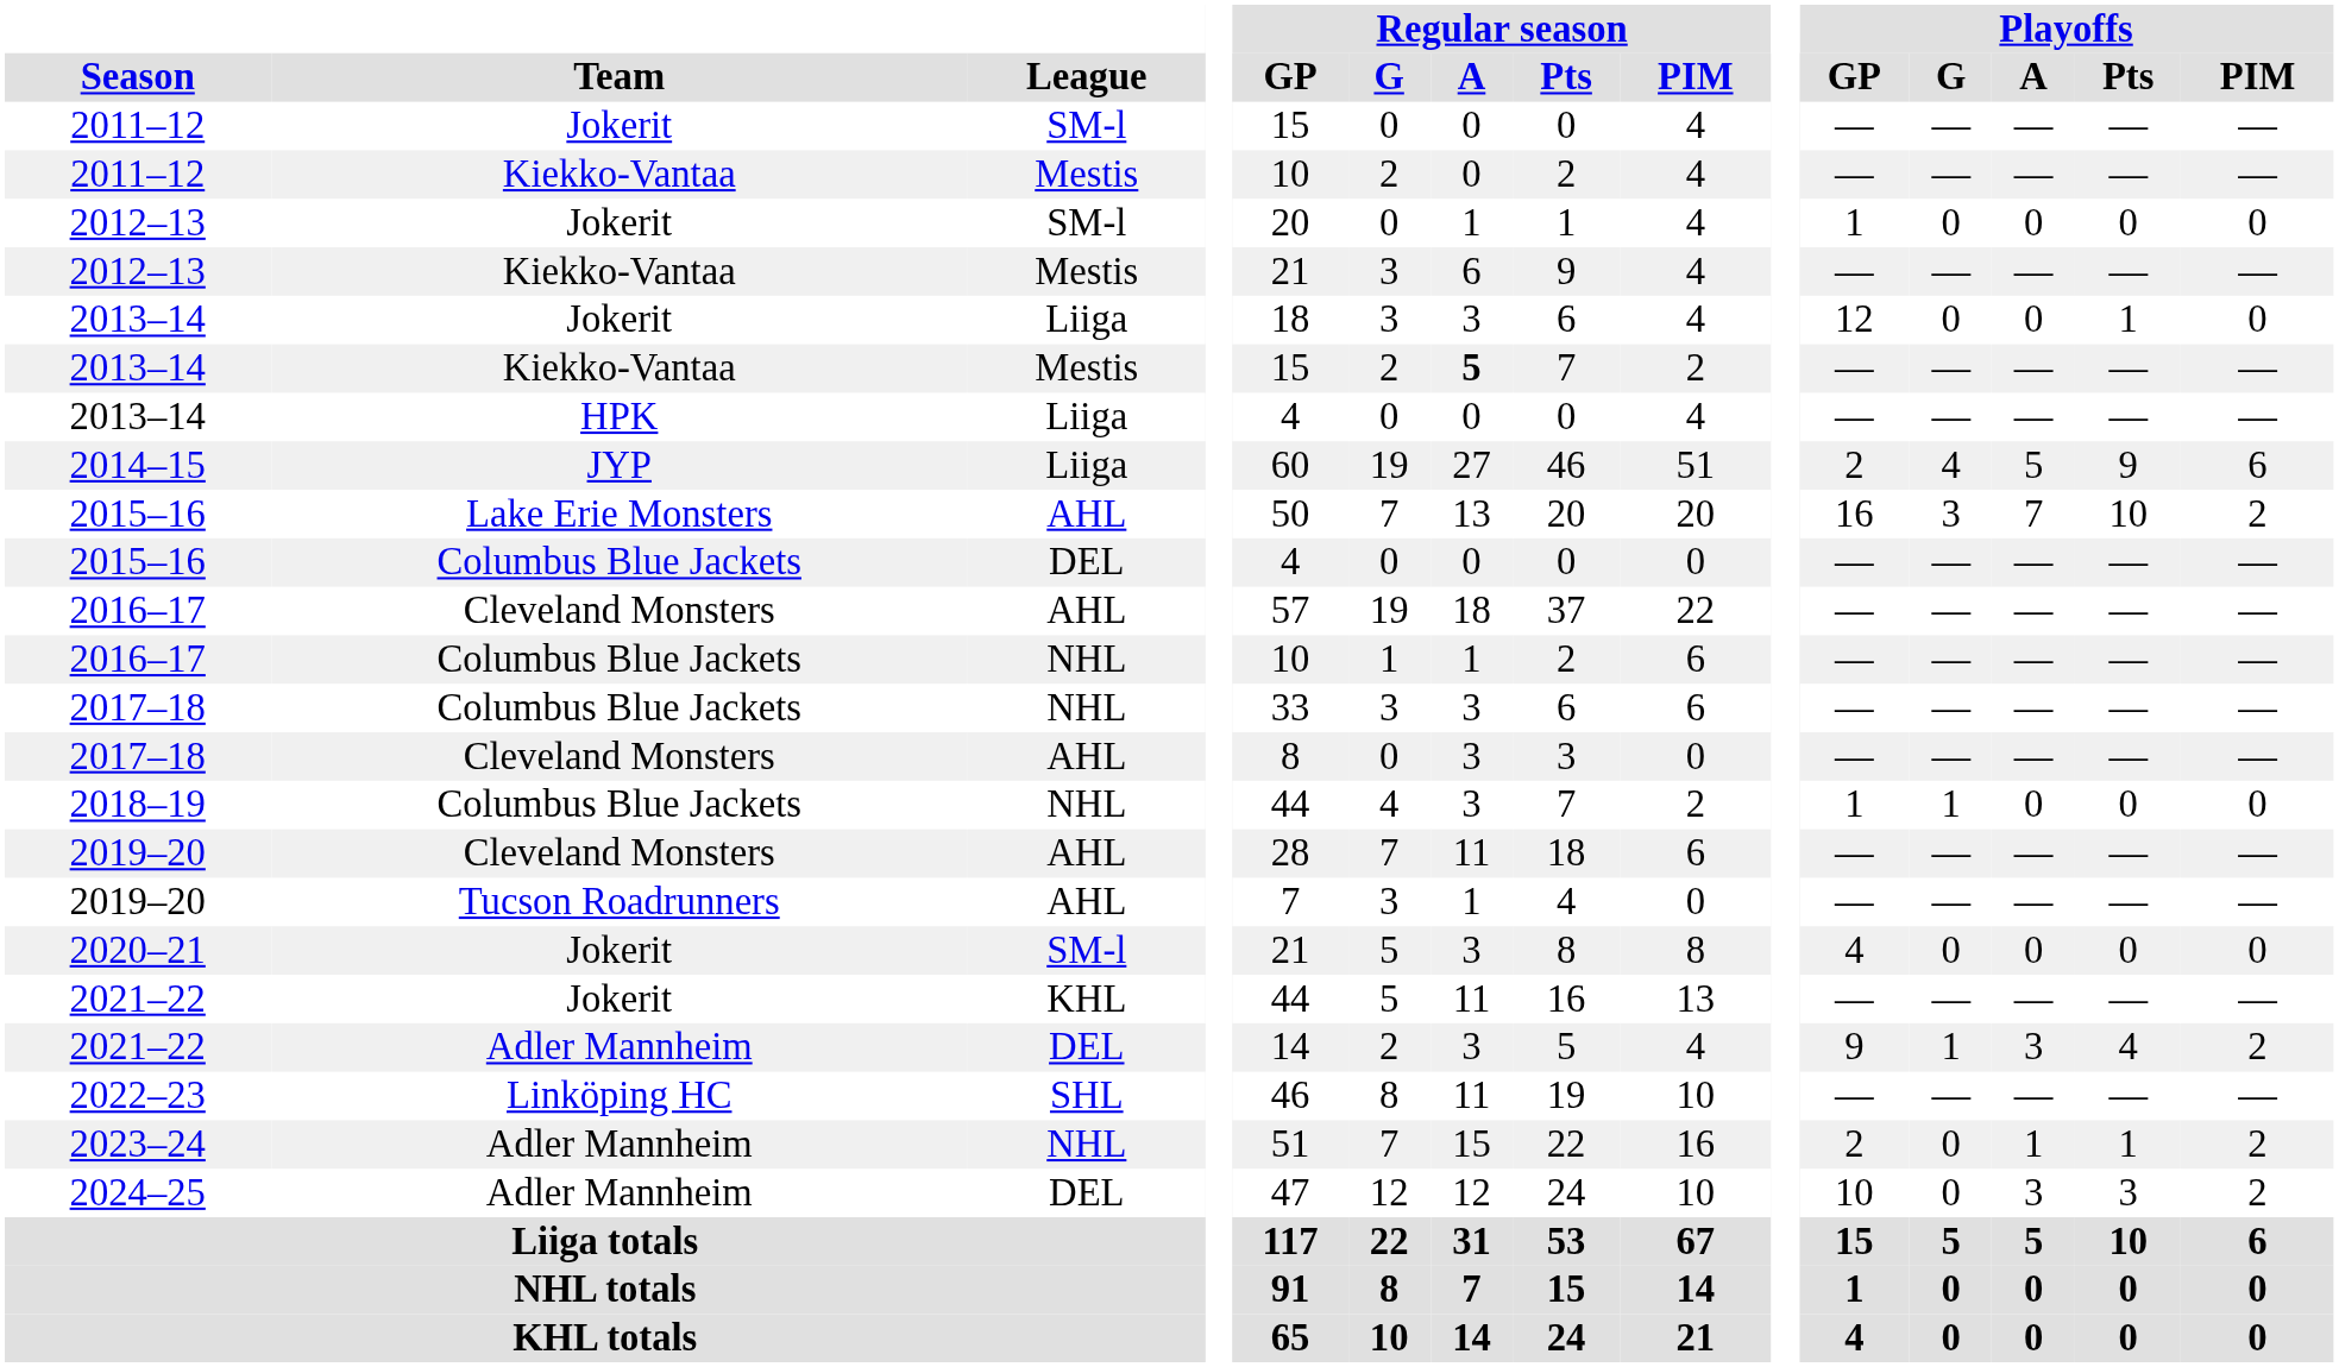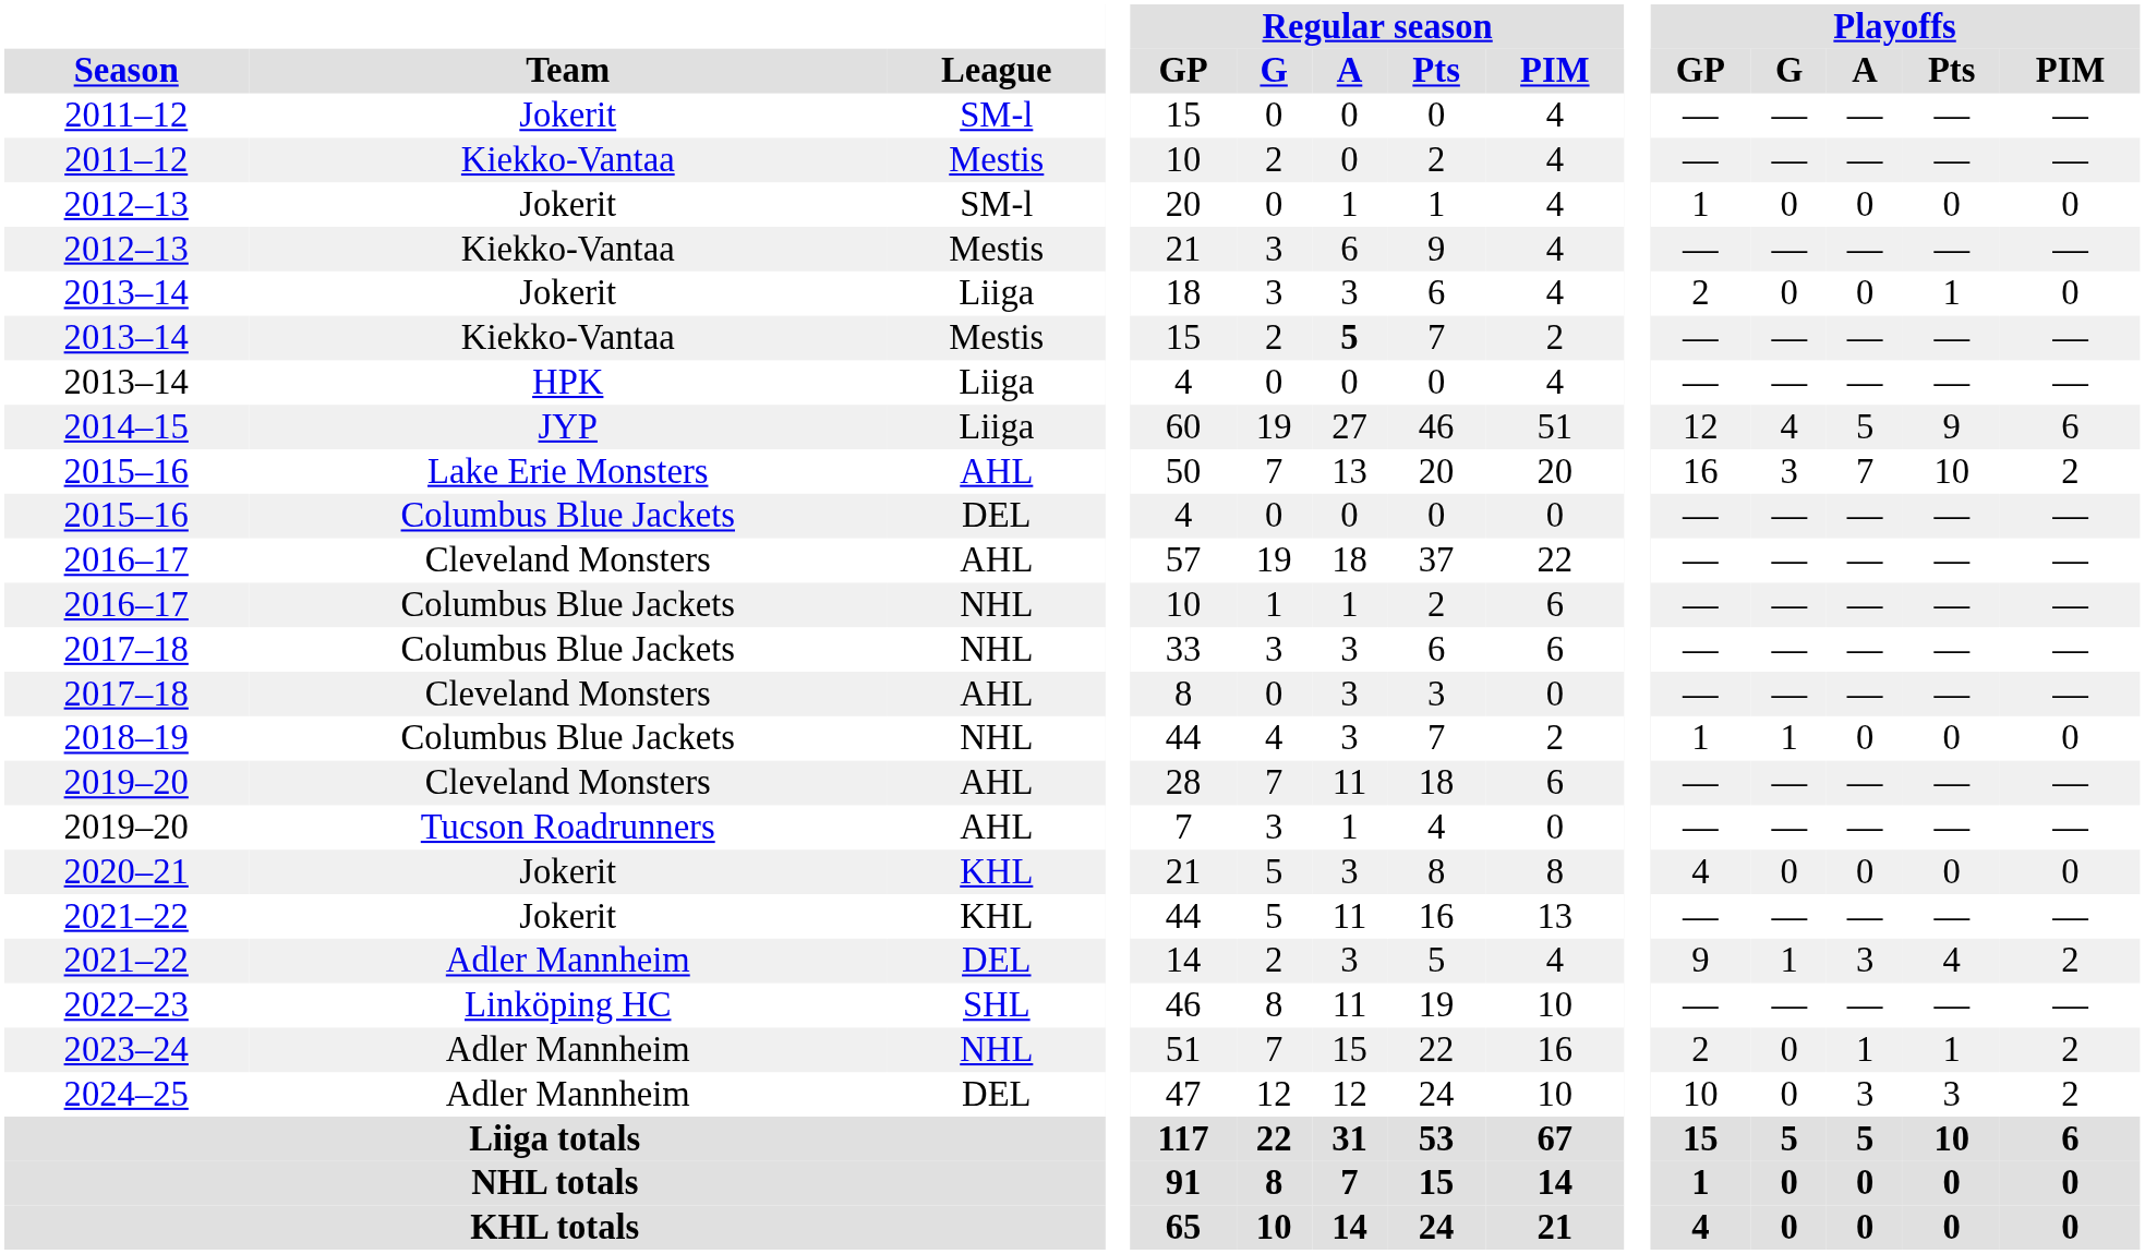2013–14 / Jokerit | Playoffs / GP: 12 -> 2
2014–15 | Playoffs / GP: 2 -> 12
2020–21 | League: SM-l -> KHL
